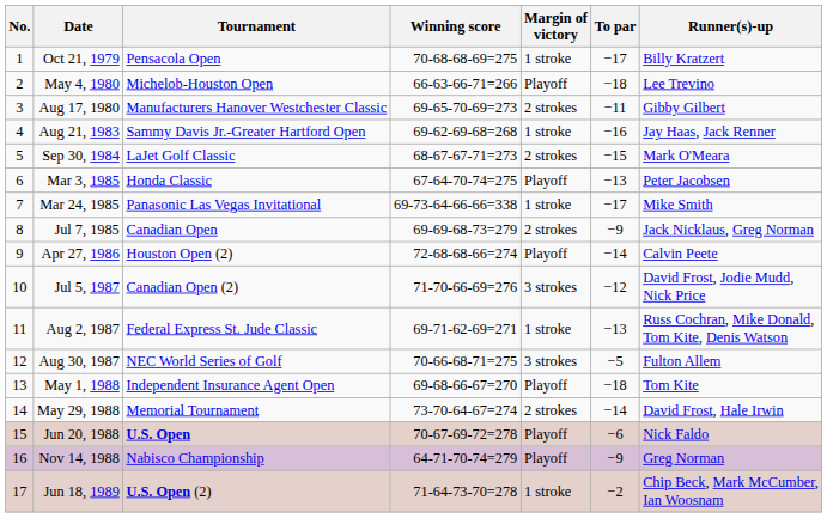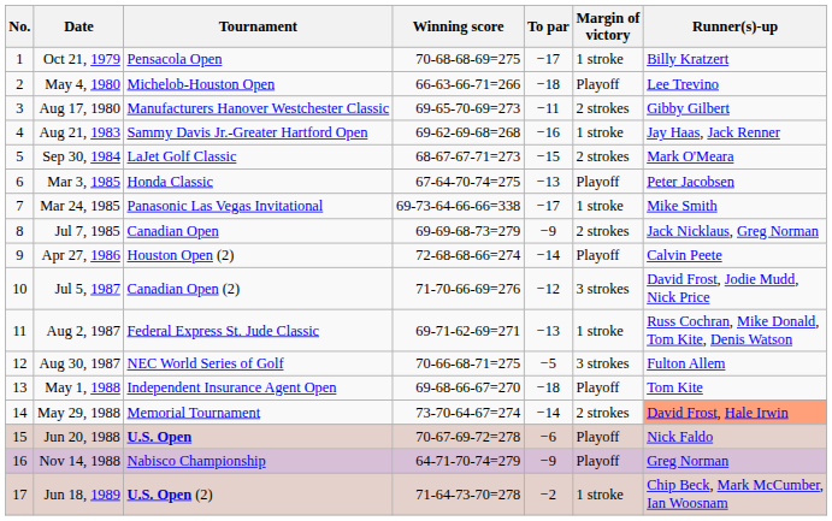columns swapped: To par <-> Margin of victory
May 29, 1988 | Runner(s)-up: no background -> lightsalmon background
